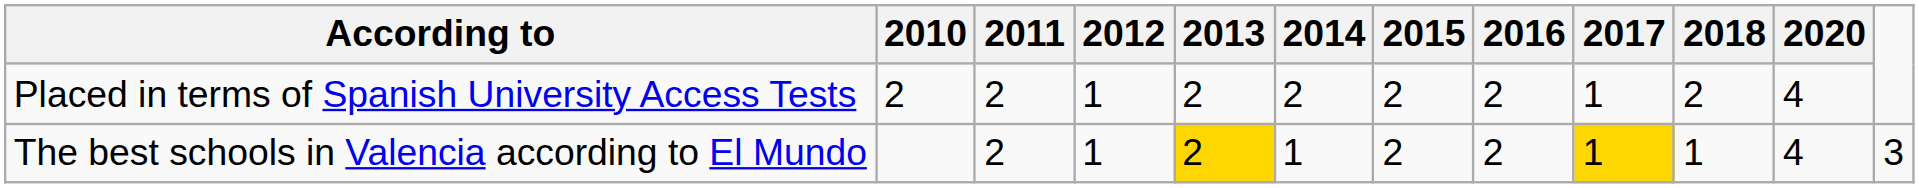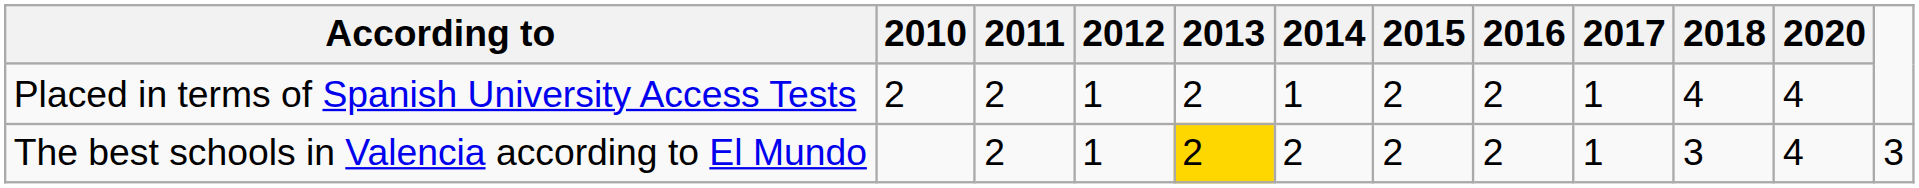Placed in terms of Spanish University Access Tests | 2014: 2 -> 1
Placed in terms of Spanish University Access Tests | 2018: 2 -> 4
The best schools in Valencia according to El Mundo | 2014: 1 -> 2
The best schools in Valencia according to El Mundo | 2017: gold background -> no background
The best schools in Valencia according to El Mundo | 2018: 1 -> 3
